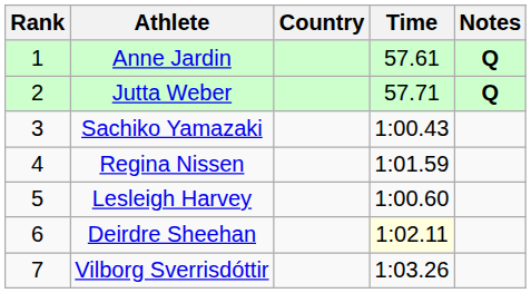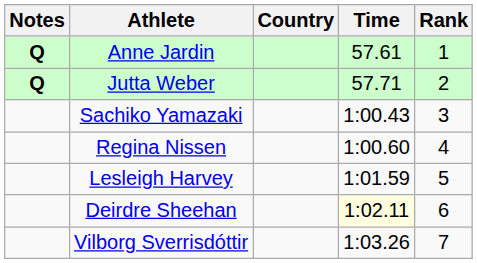columns swapped: Rank <-> Notes
Regina Nissen | Time: 1:01.59 -> 1:00.60
Lesleigh Harvey | Time: 1:00.60 -> 1:01.59
